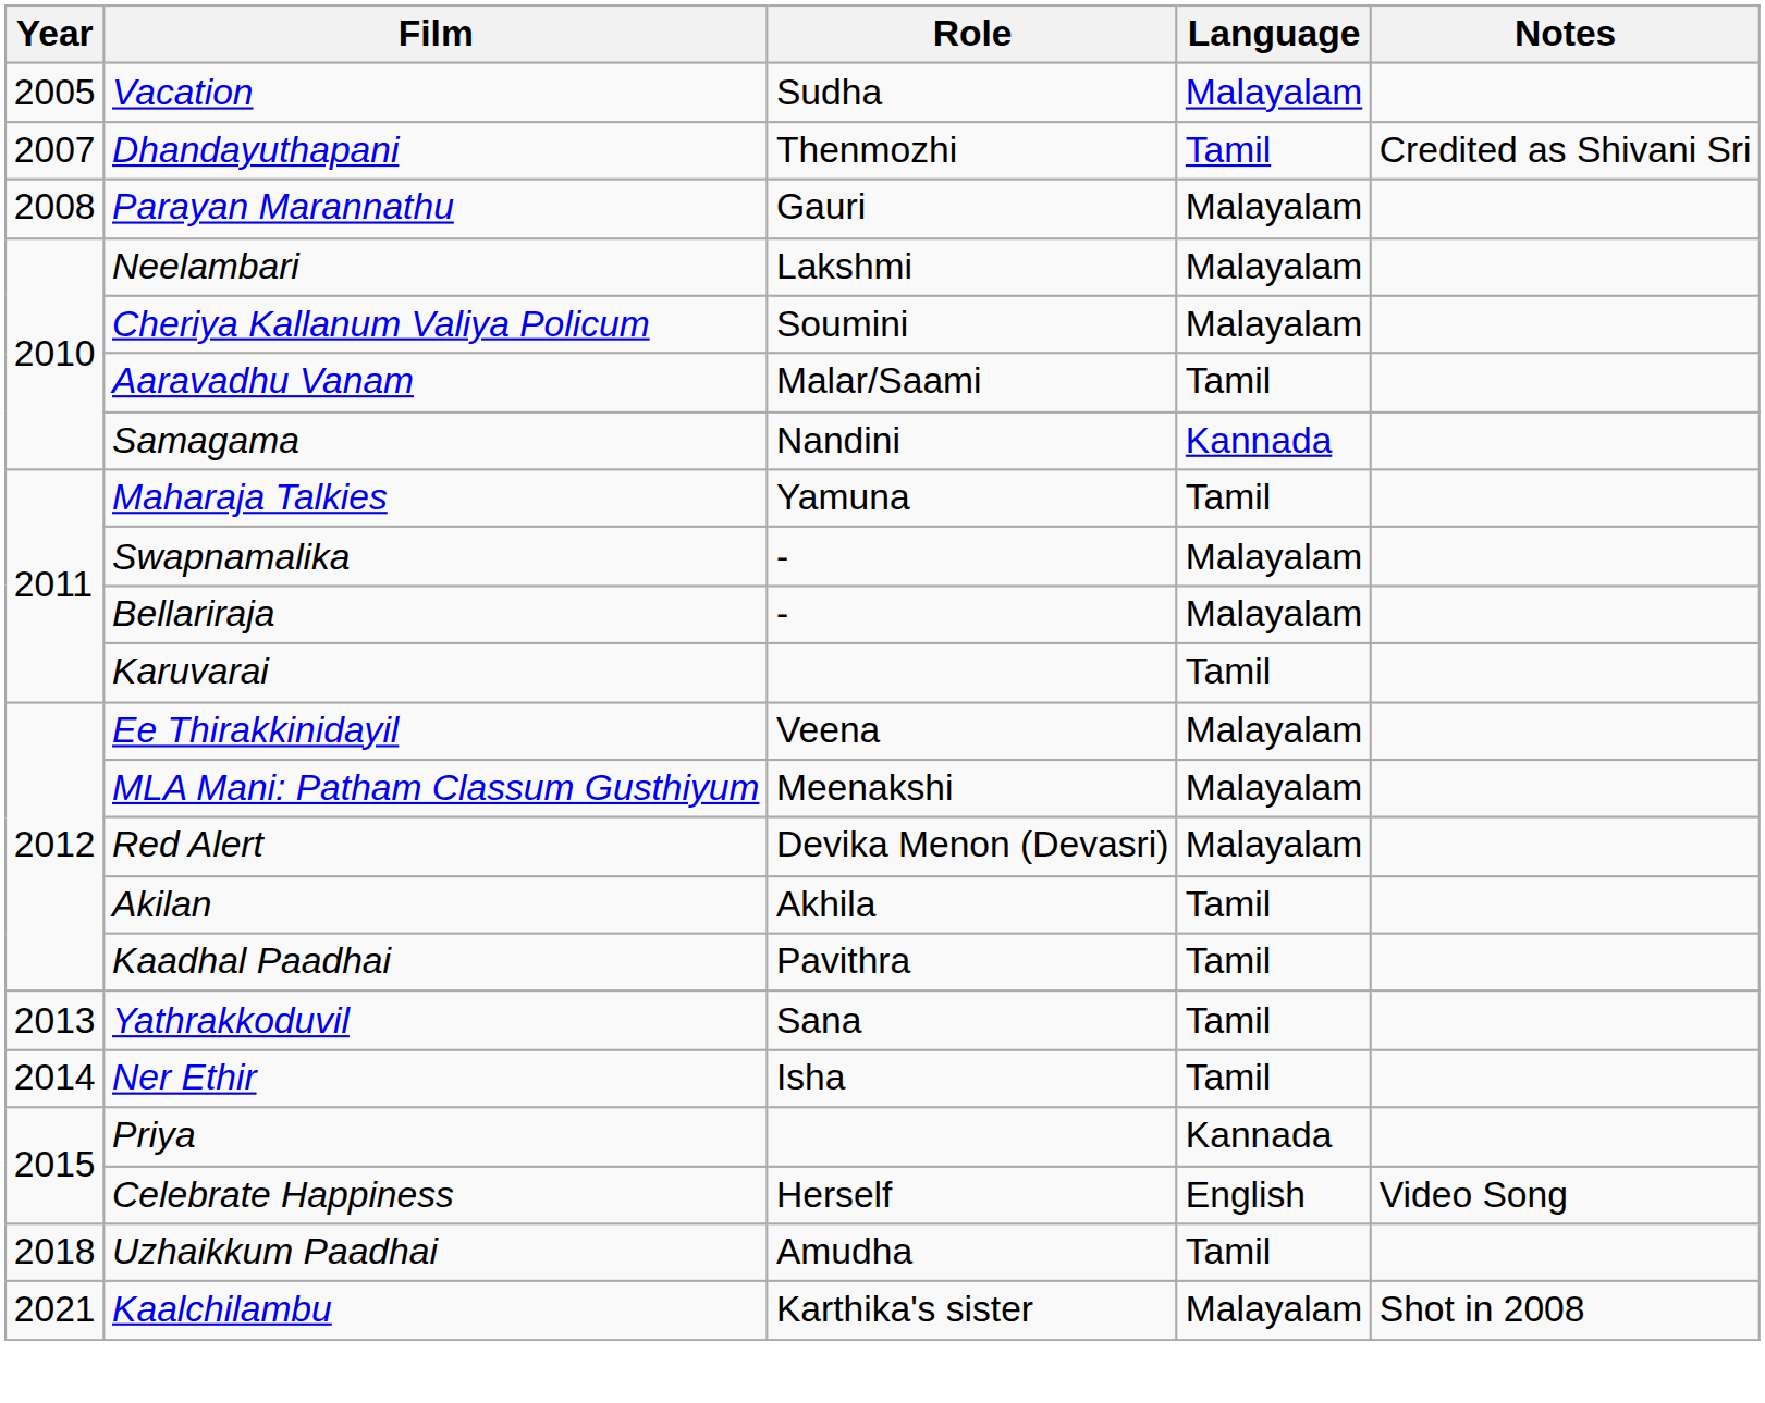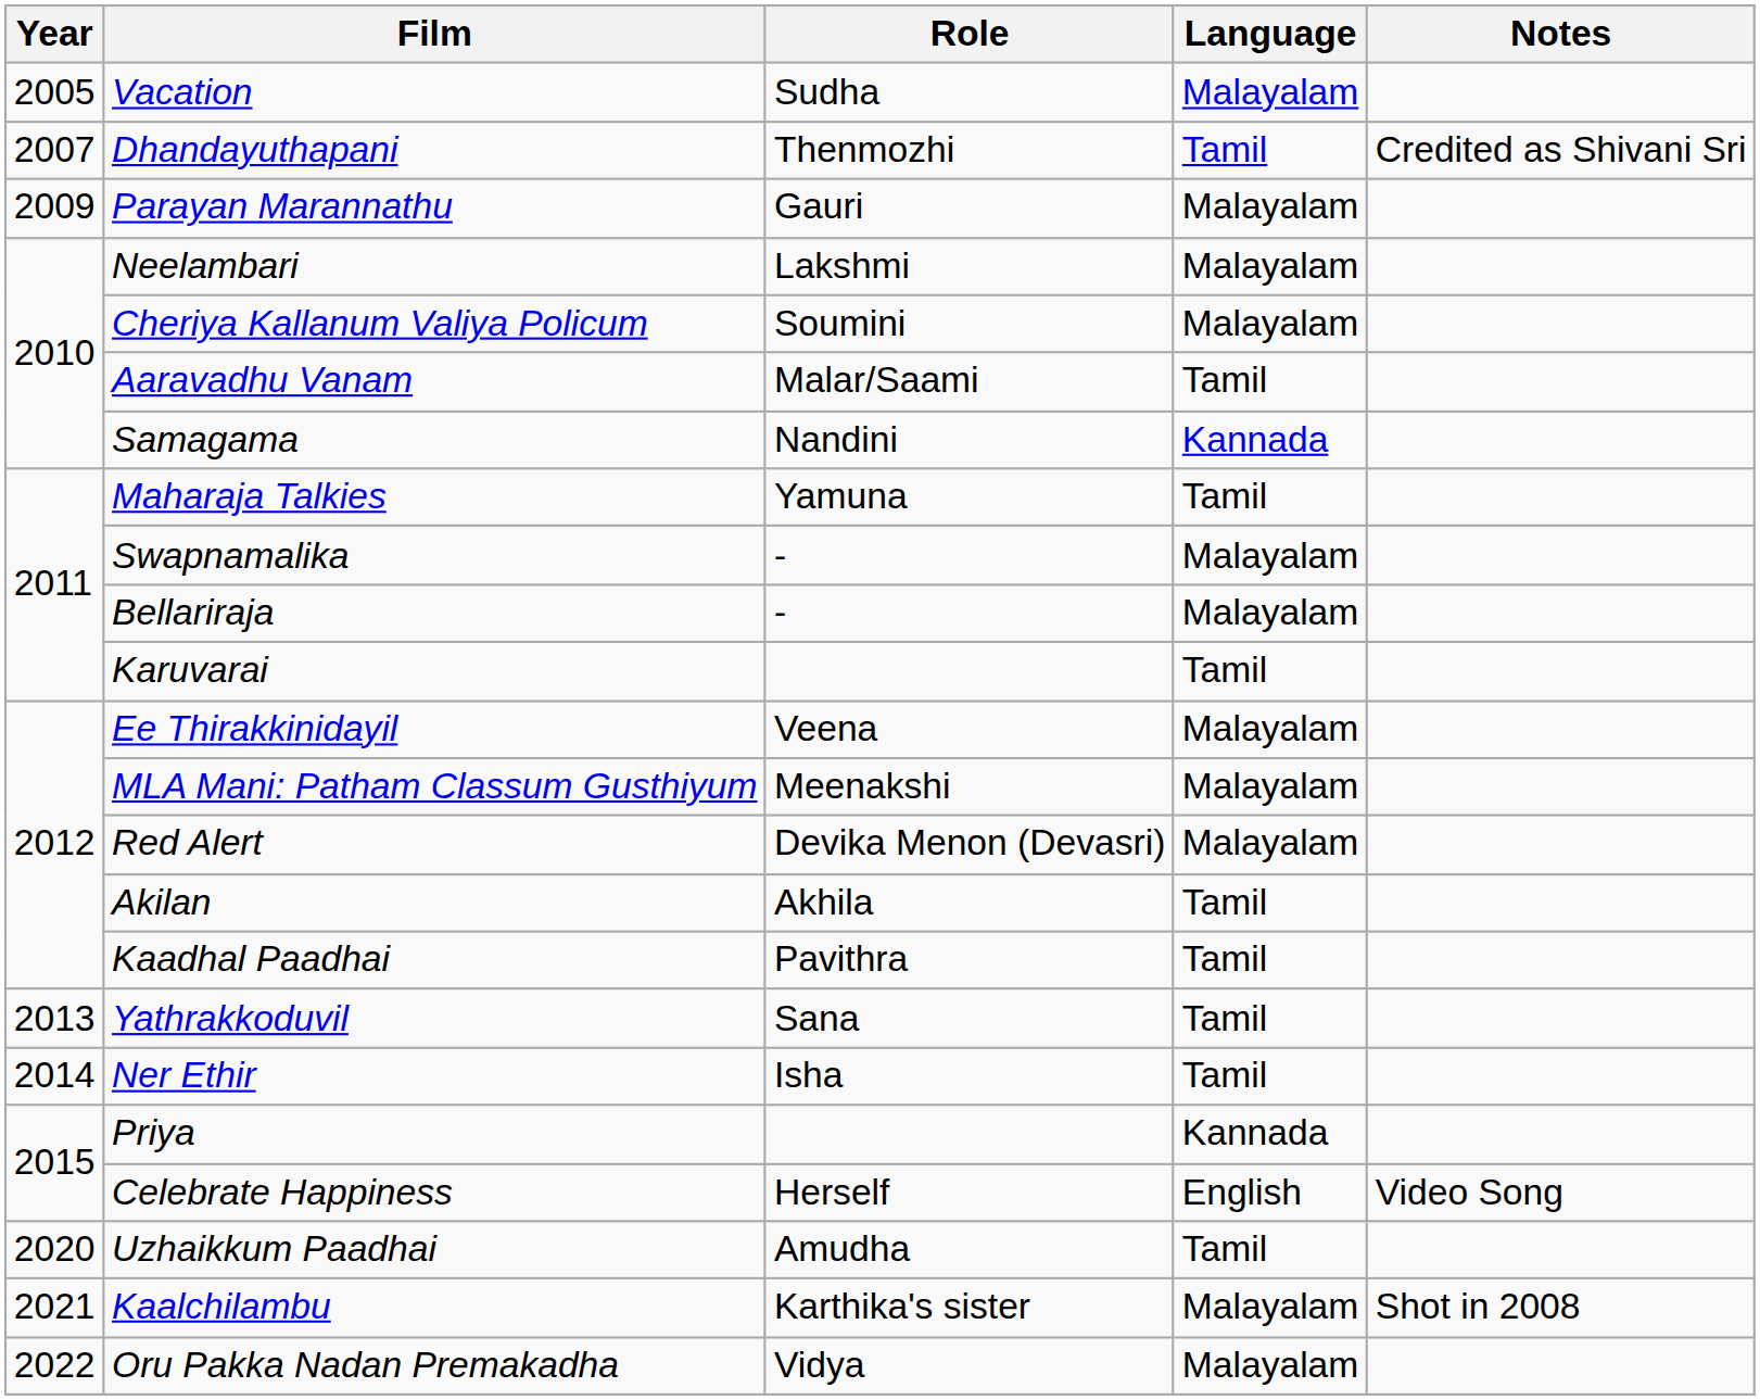Parayan Marannathu | Year: 2008 -> 2009
Uzhaikkum Paadhai | Year: 2018 -> 2020
+ row: 2022 | Oru Pakka Nadan Premakadha | Vidya | Malayalam
